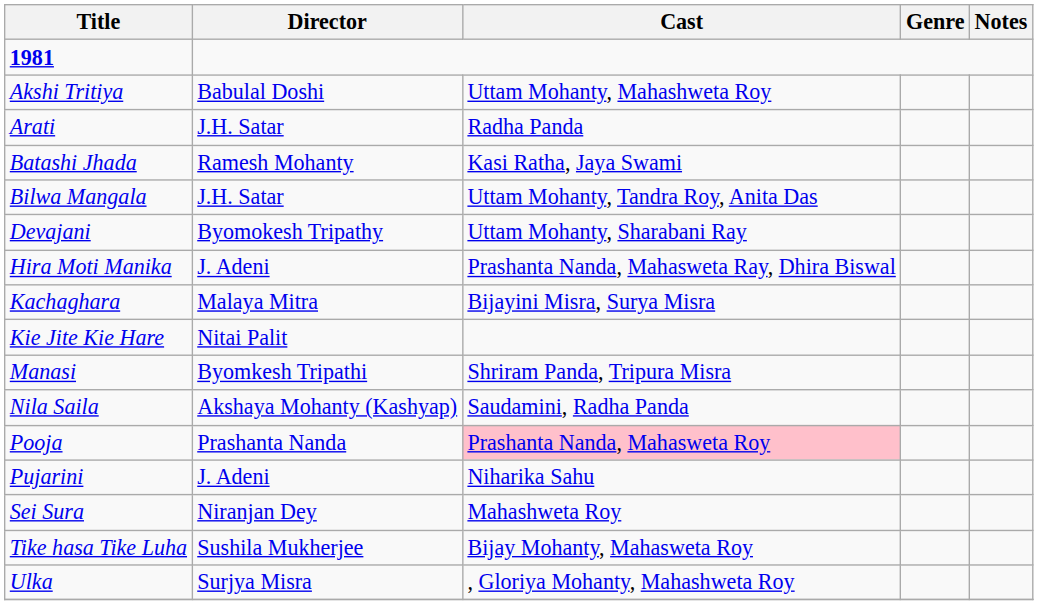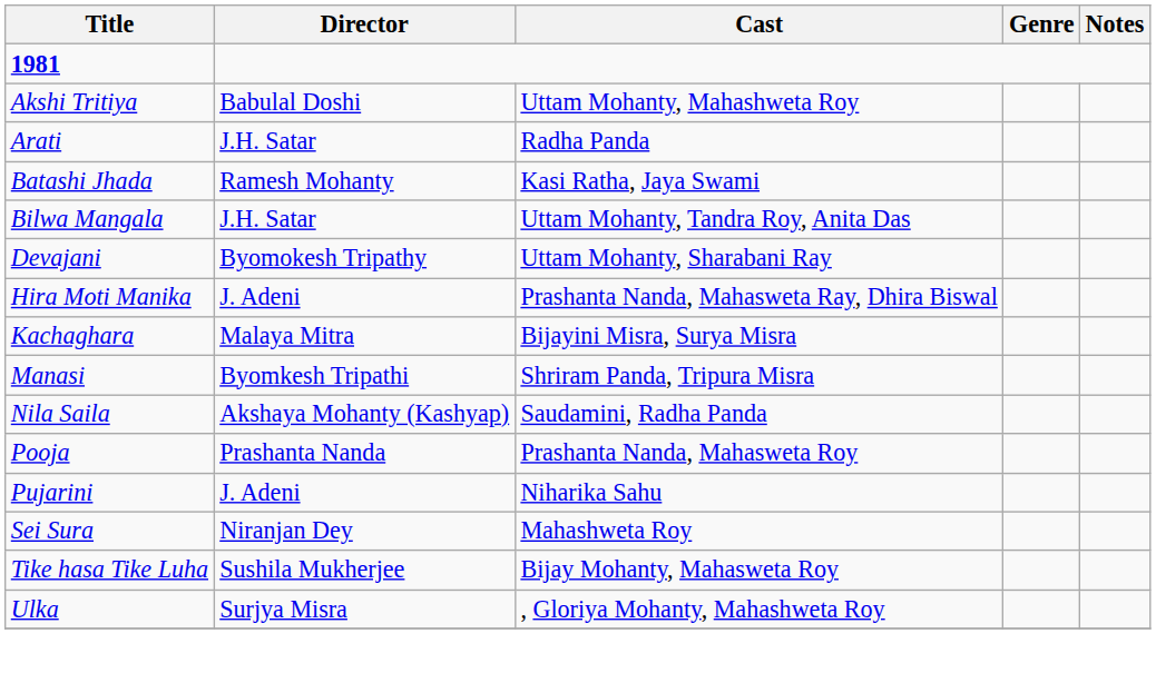- row: Kie Jite Kie Hare | Nitai Palit
Pooja | Cast: pink background -> no background
